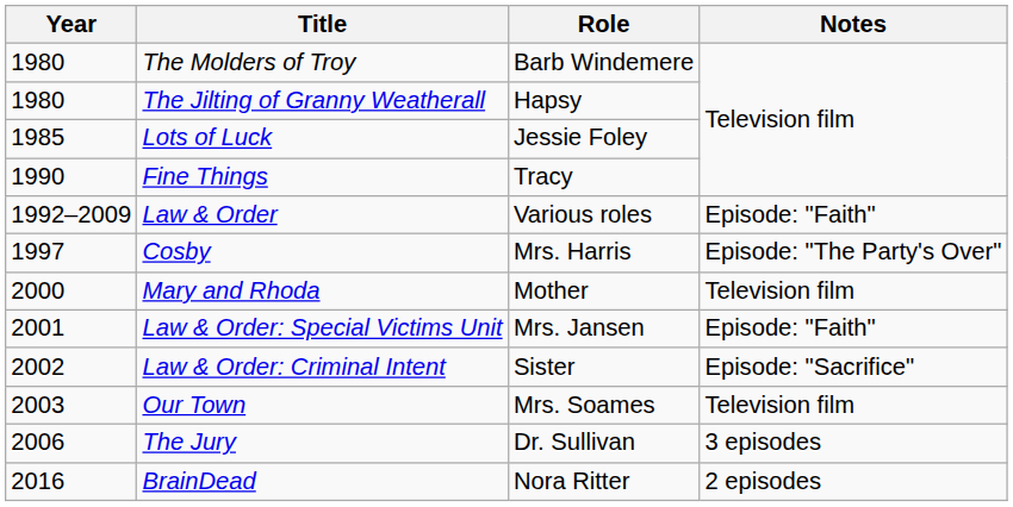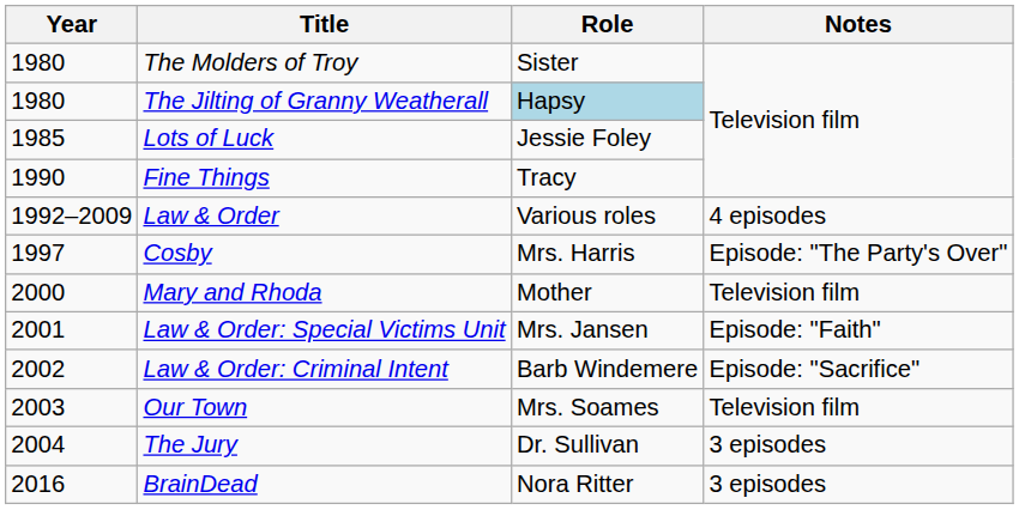The Molders of Troy | Role: Barb Windemere -> Sister
The Jilting of Granny Weatherall | Role: no background -> lightblue background
Law & Order | Notes: Episode: "Faith" -> 4 episodes
Law & Order: Criminal Intent | Role: Sister -> Barb Windemere
The Jury | Year: 2006 -> 2004
BrainDead | Notes: 2 episodes -> 3 episodes
